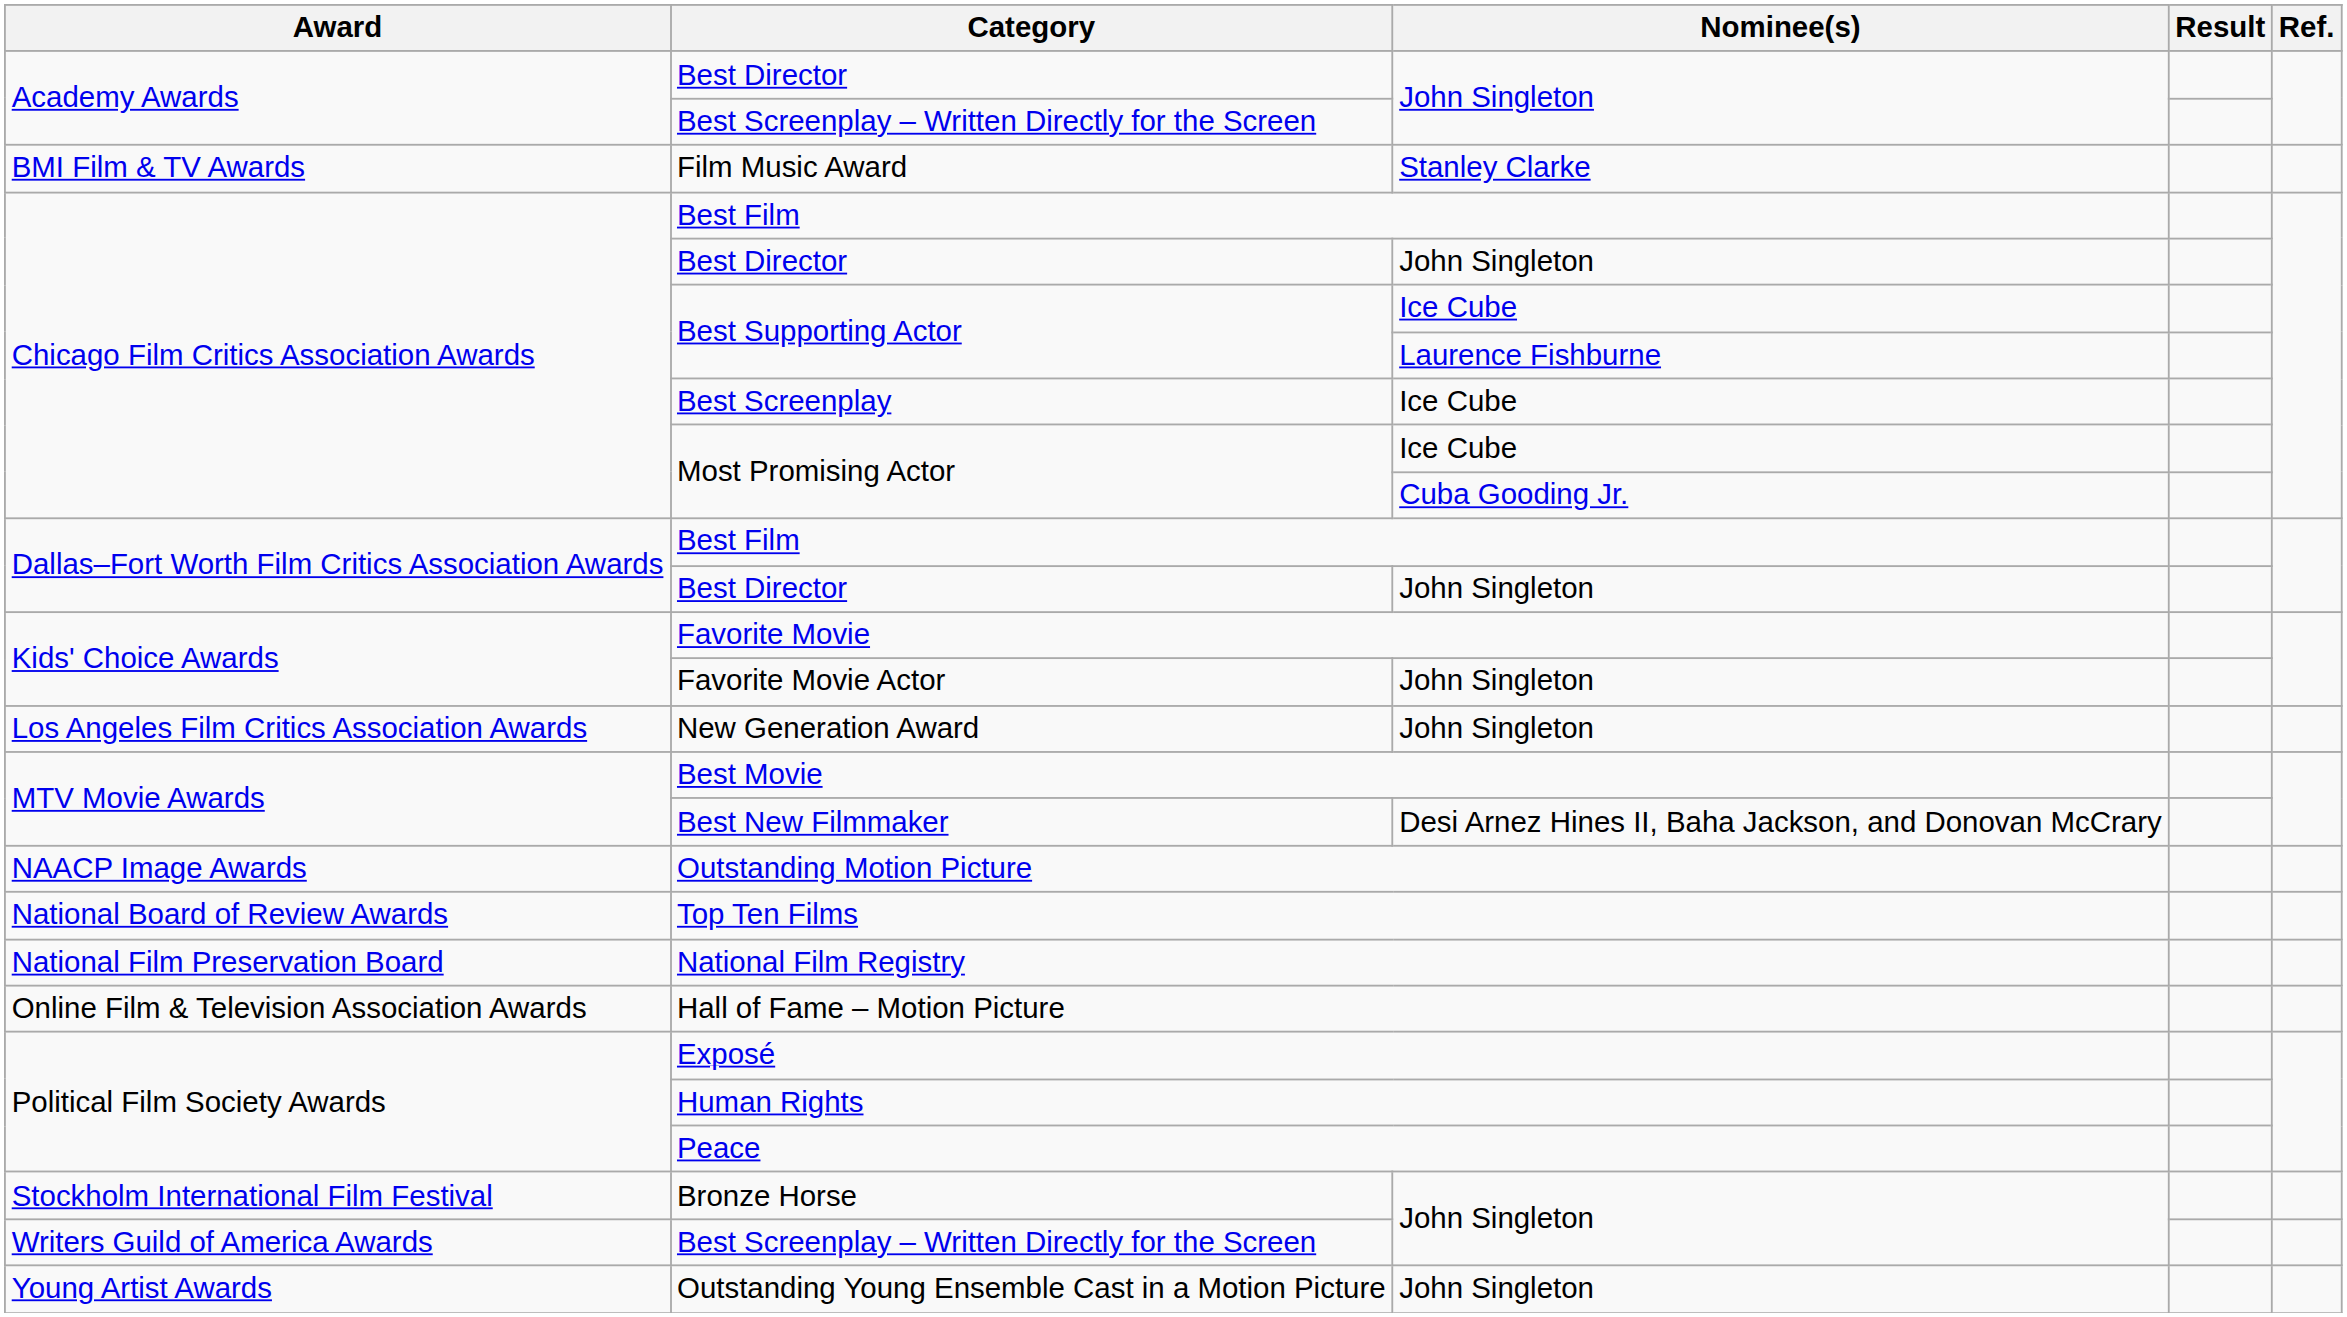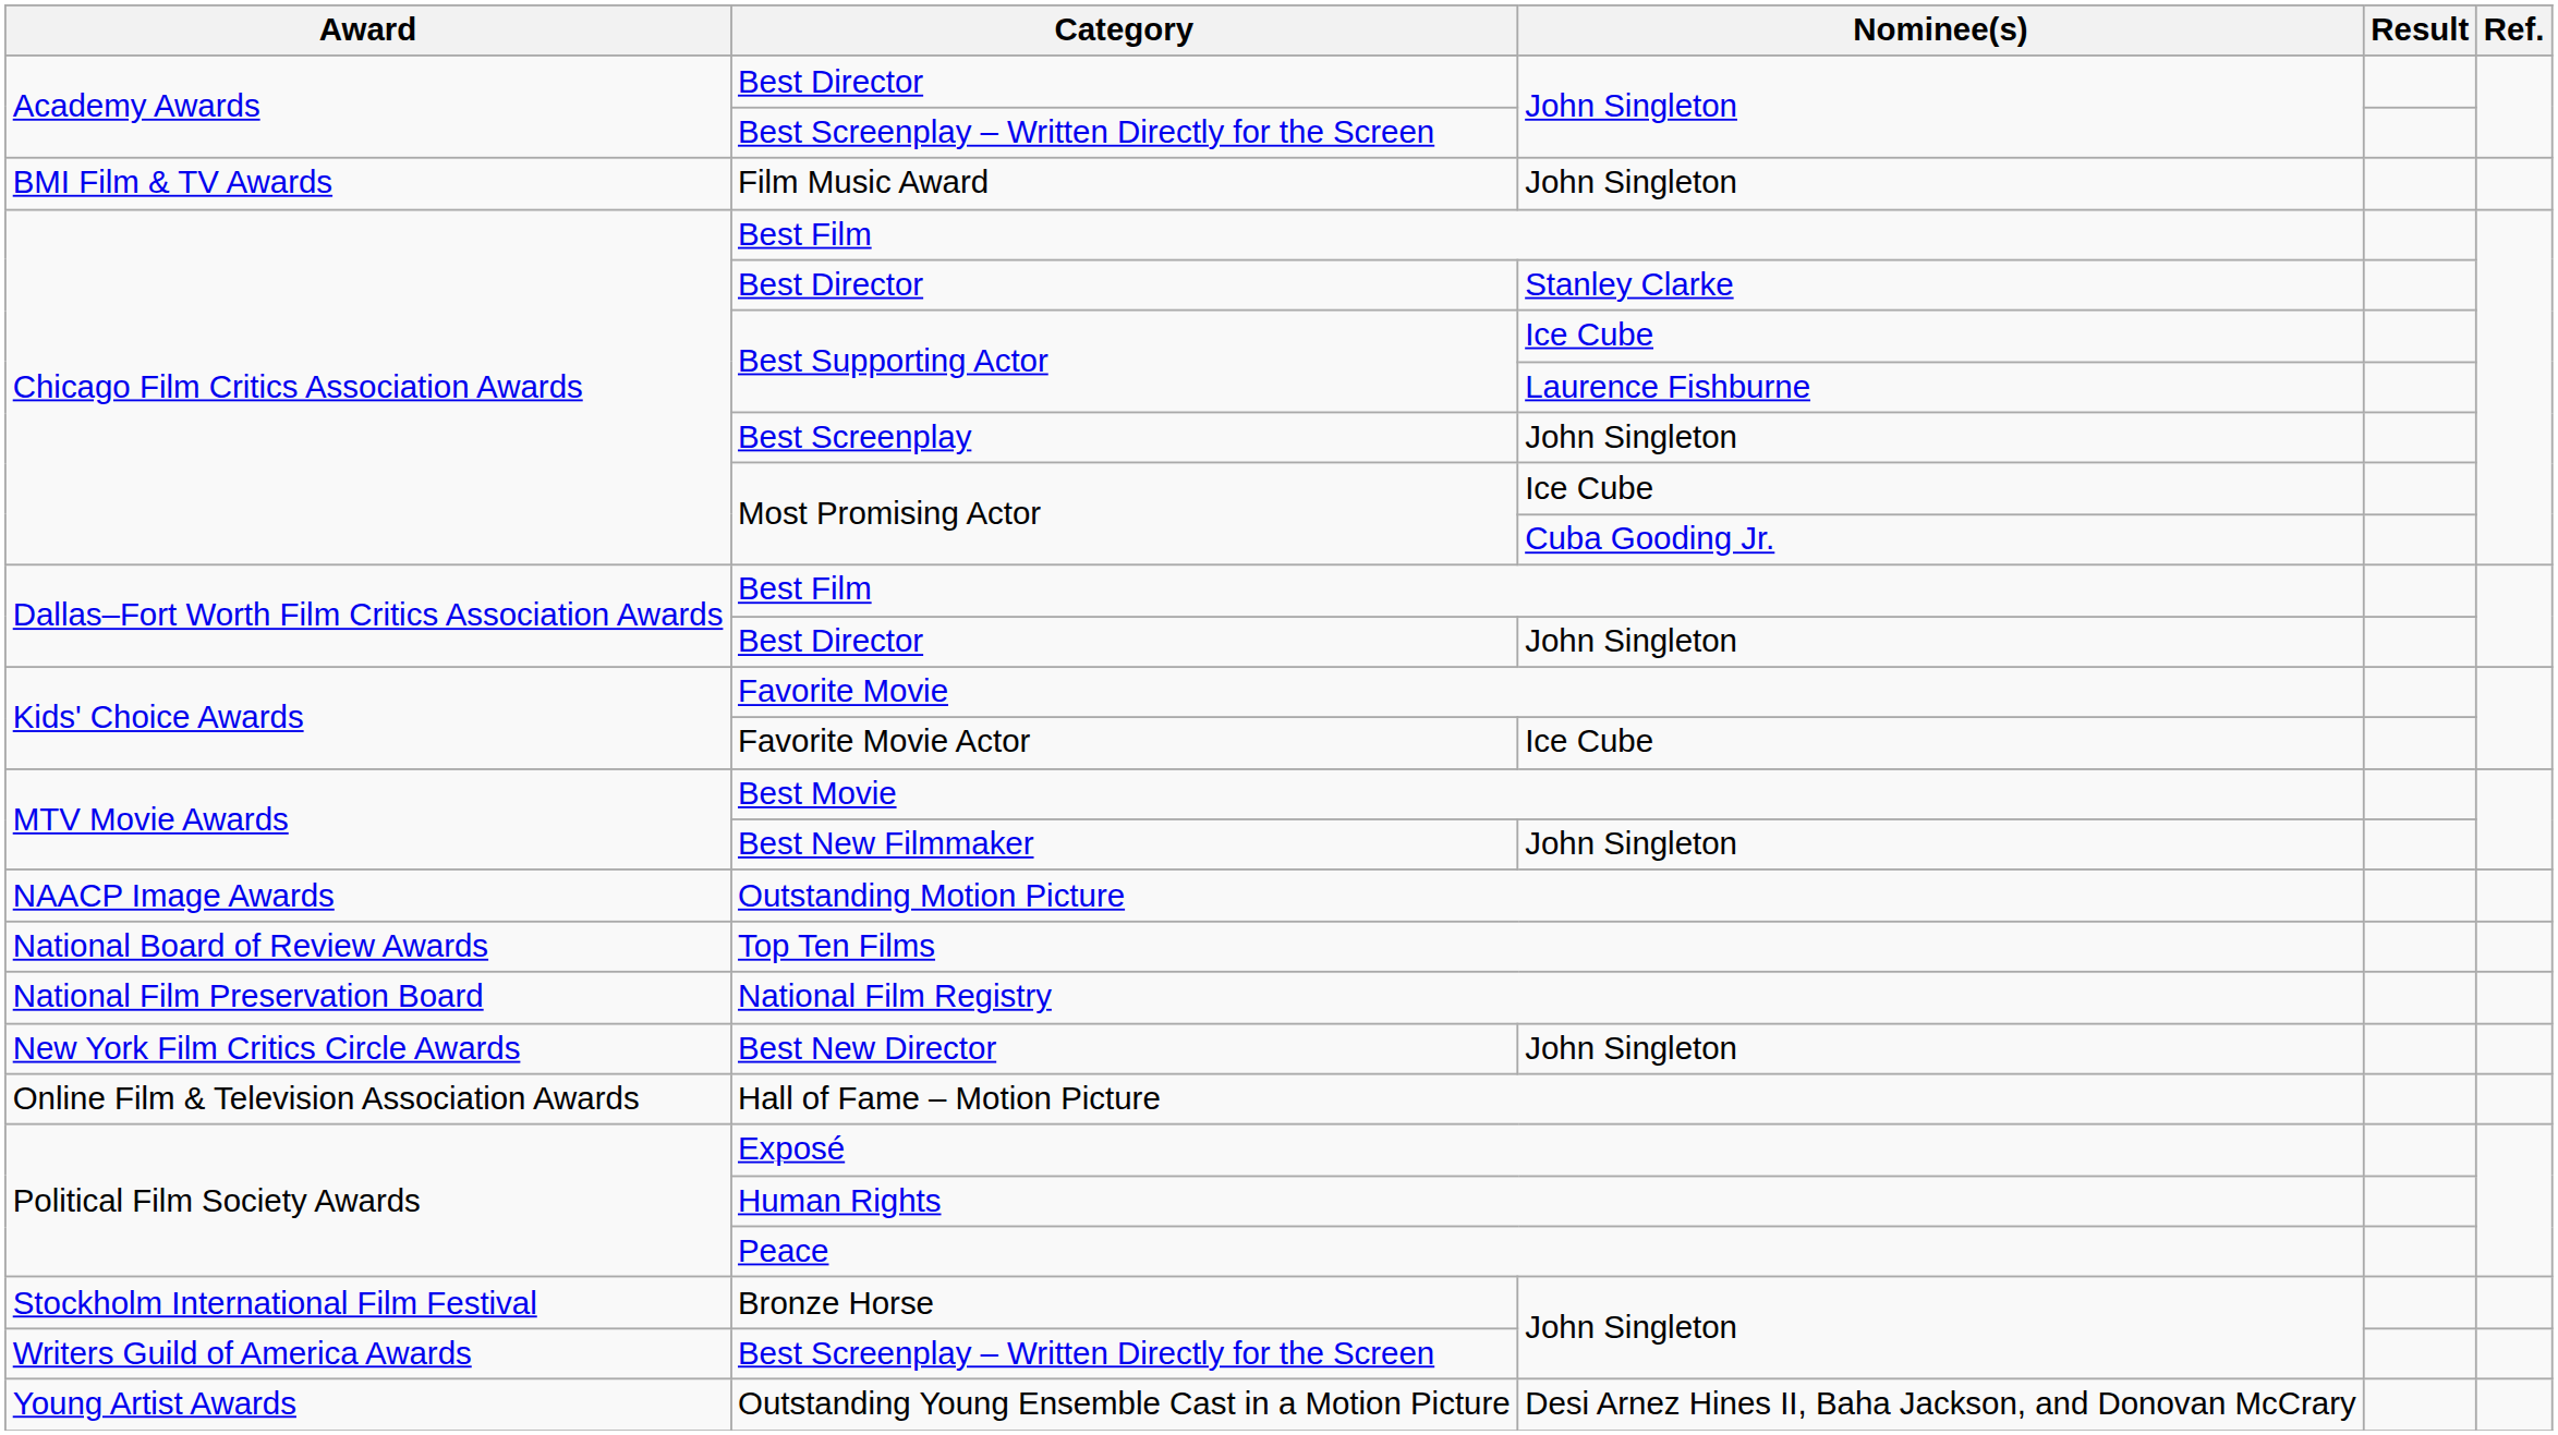Film Music Award | Nominee(s): Stanley Clarke -> John Singleton
Chicago Film Critics Association Awards / Best Director | Nominee(s): John Singleton -> Stanley Clarke
Best Screenplay | Nominee(s): Ice Cube -> John Singleton
Favorite Movie Actor | Nominee(s): John Singleton -> Ice Cube
- row: Los Angeles Film Critics Association Awards | New Generation Award | John Singleton
Best New Filmmaker | Nominee(s): Desi Arnez Hines II, Baha Jackson, and Donovan McCrary -> John Singleton
+ row: New York Film Critics Circle Awards | Best New Director | John Singleton
Outstanding Young Ensemble Cast in a Motion Picture | Nominee(s): John Singleton -> Desi Arnez Hines II, Baha Jackson, and Donovan McCrary
